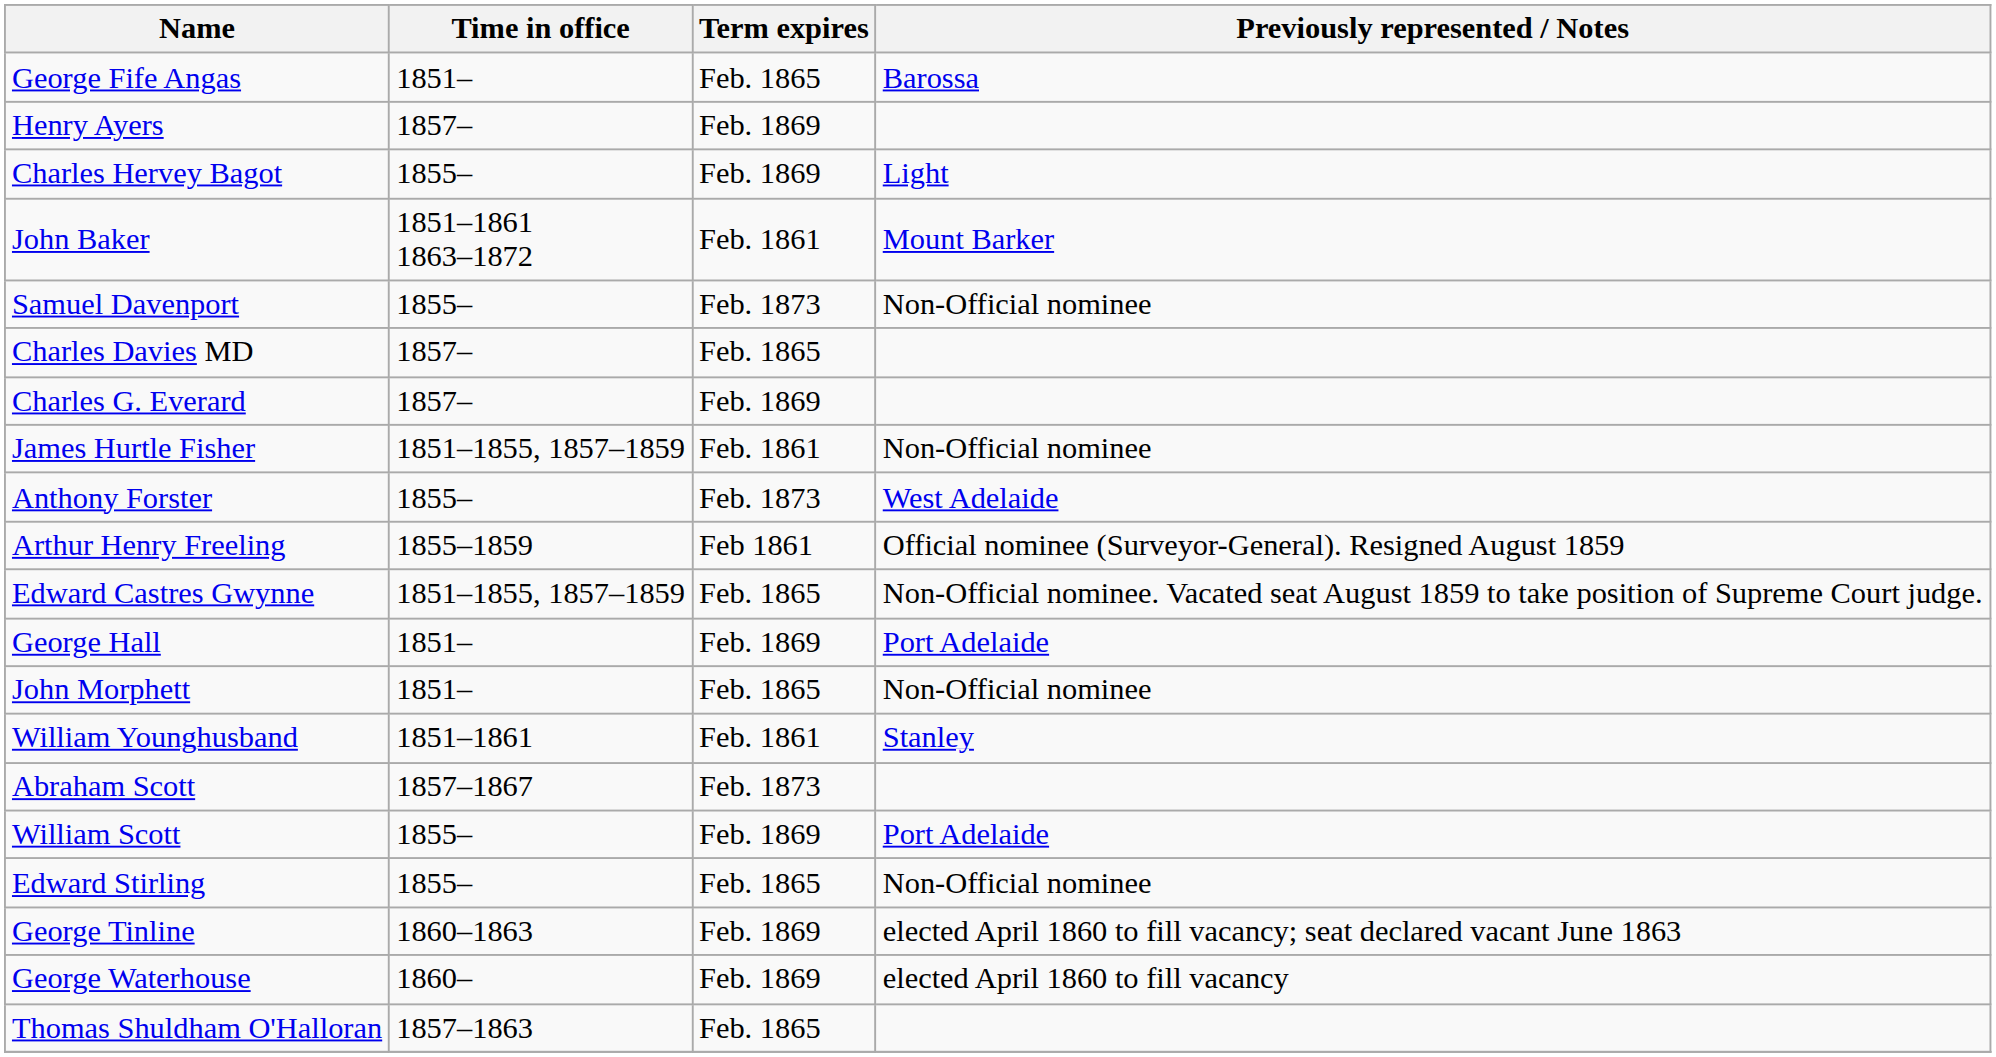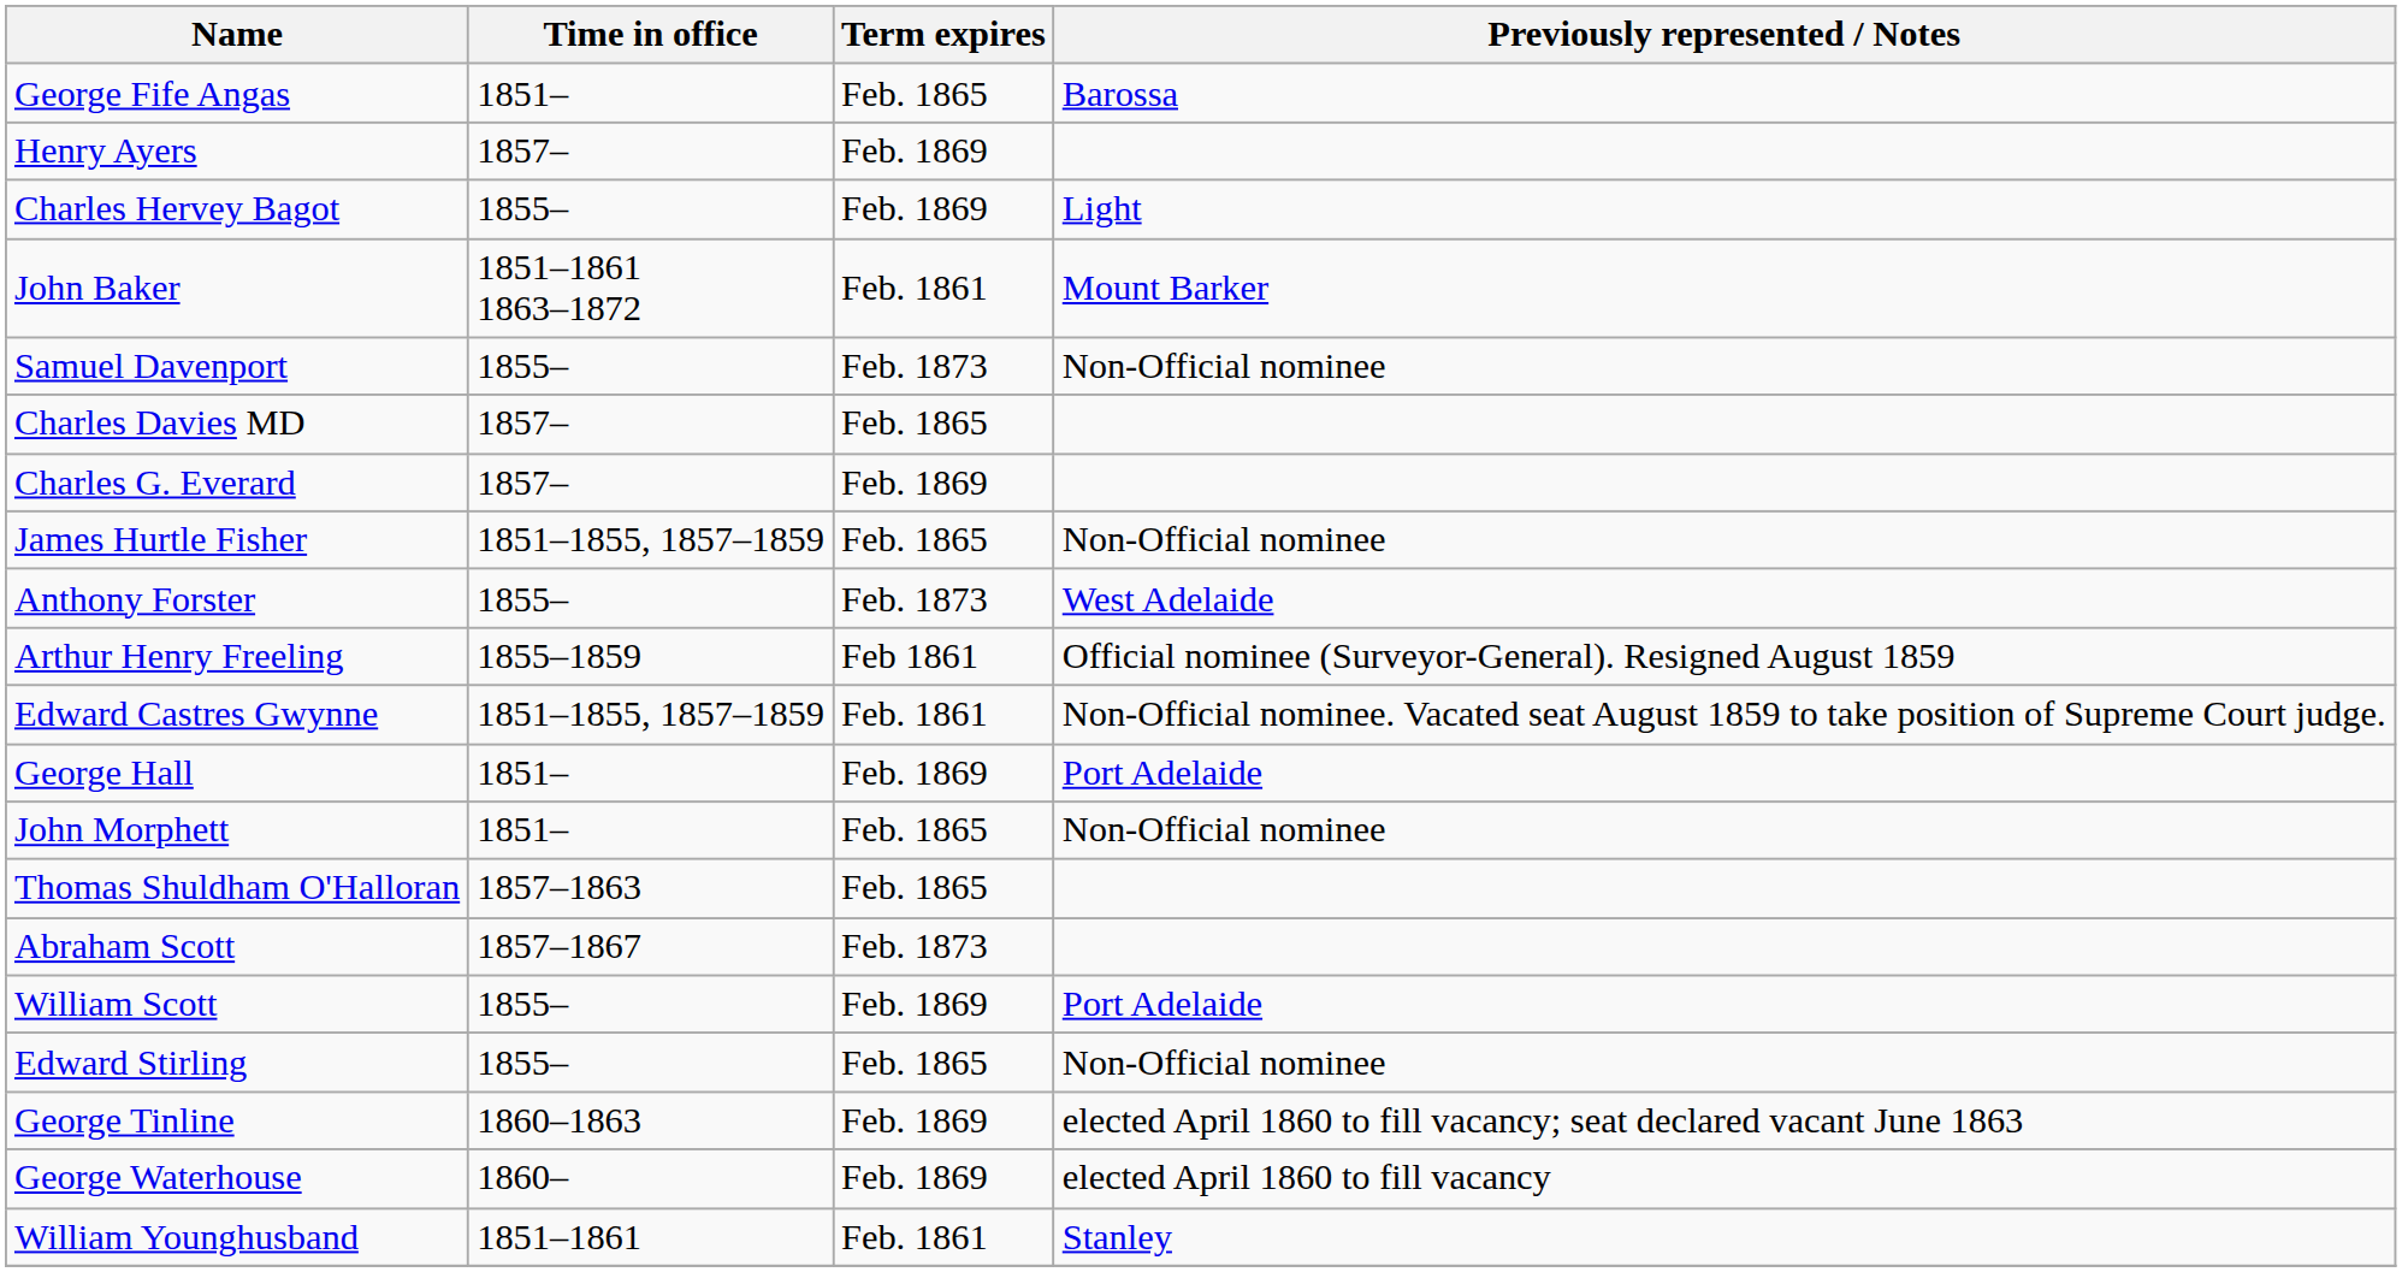James Hurtle Fisher | Term expires: Feb. 1861 -> Feb. 1865
Edward Castres Gwynne | Term expires: Feb. 1865 -> Feb. 1861
rows swapped: Thomas Shuldham O'Halloran <-> William Younghusband
